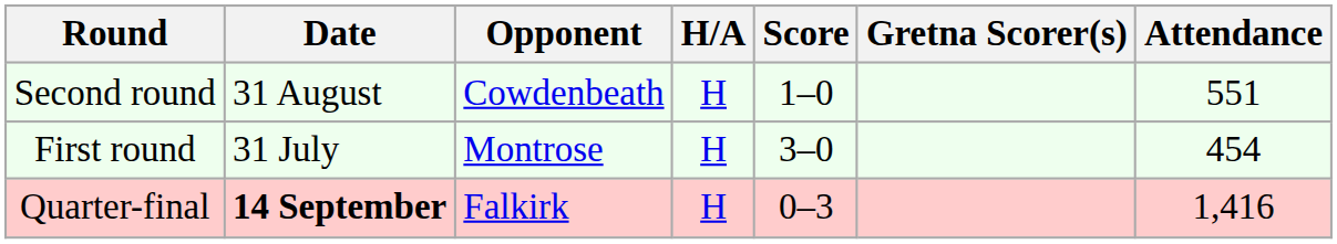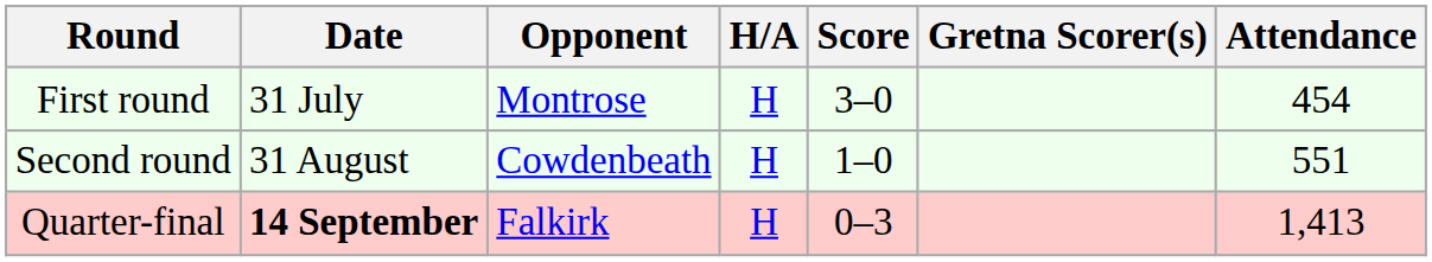rows swapped: First round <-> Second round
Quarter-final | Attendance: 1,416 -> 1,413
